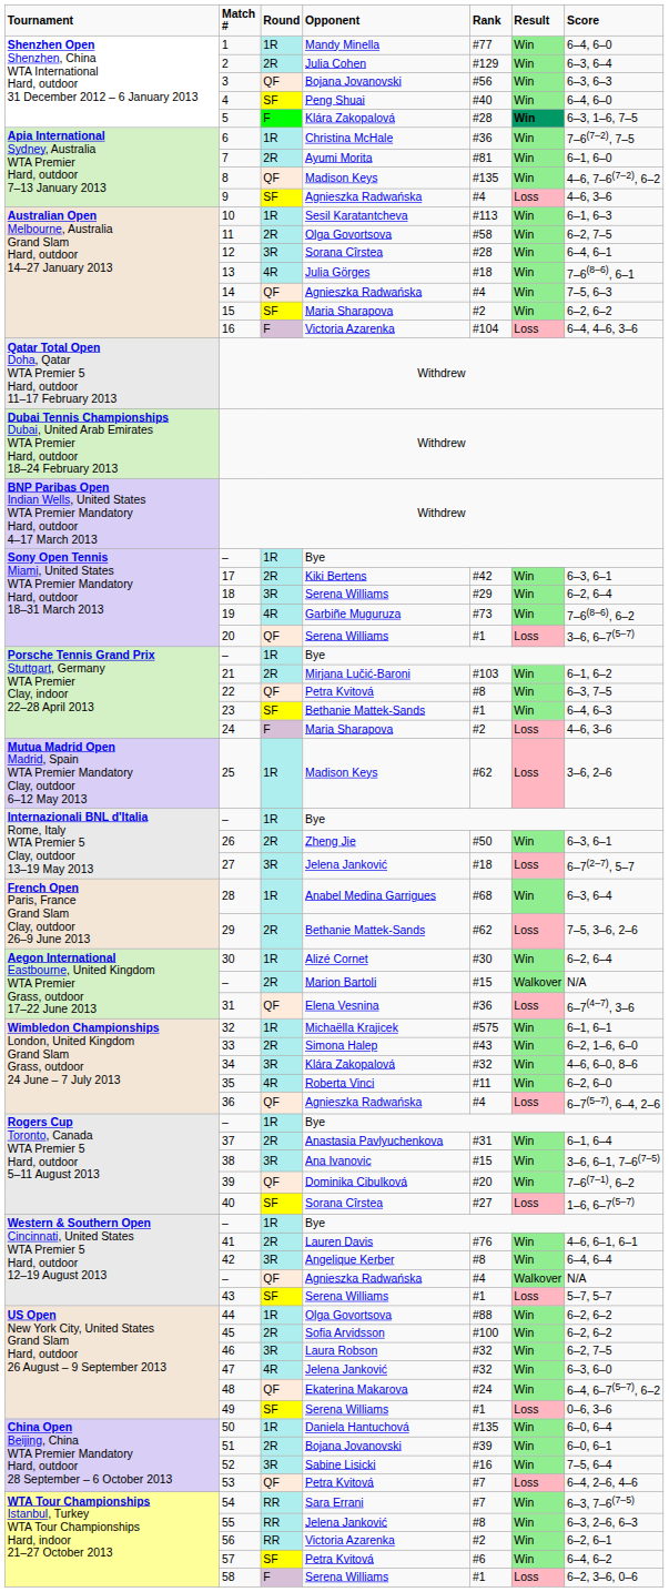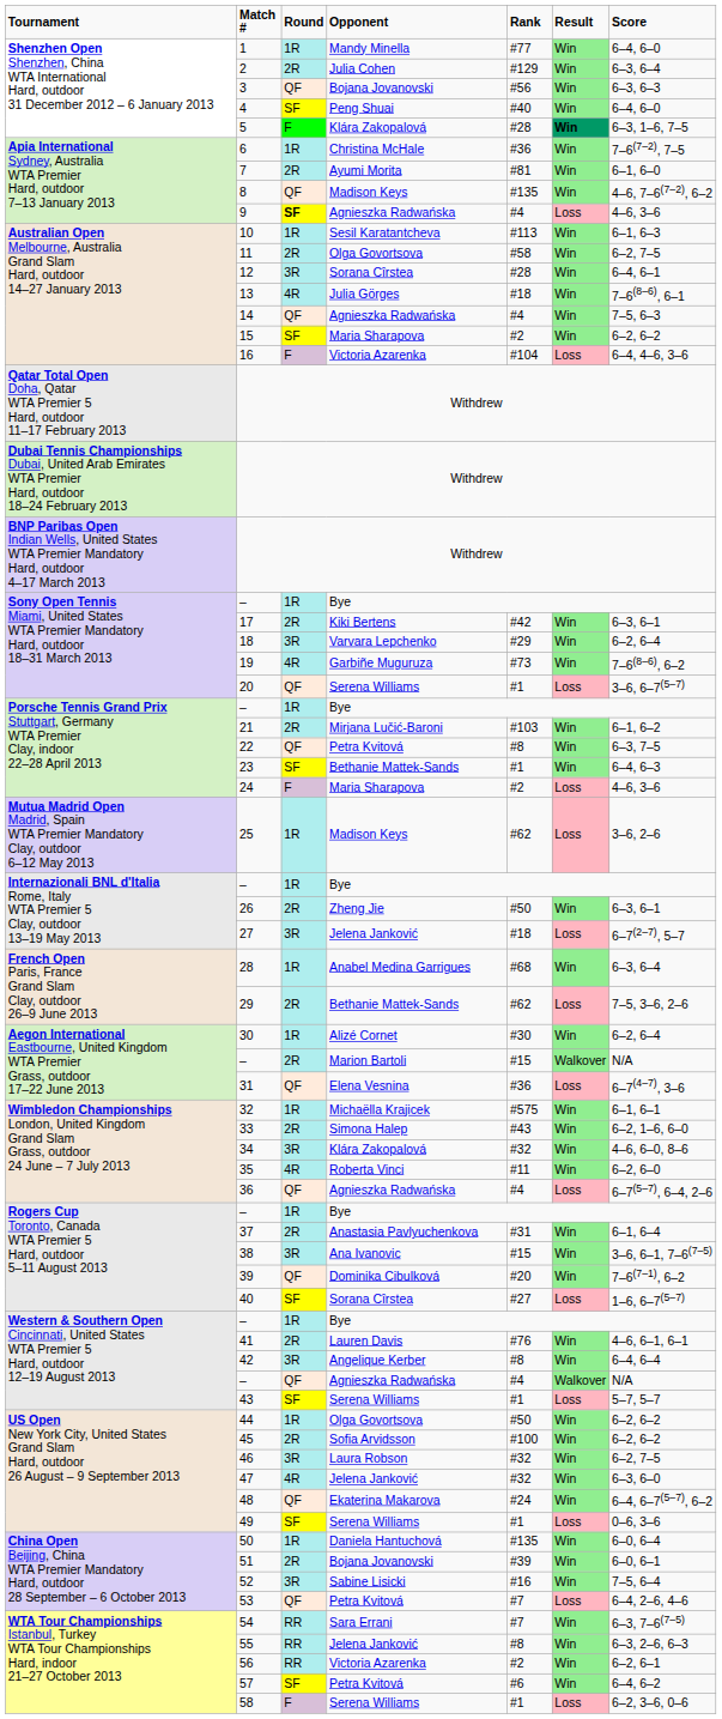9 | column 3: normal -> bold
18 | column 4: Serena Williams -> Varvara Lepchenko
44 | column 5: #88 -> #50
